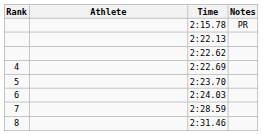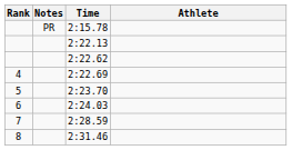columns swapped: Athlete <-> Notes
